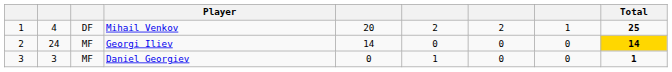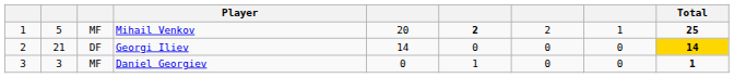Mihail Venkov | column 2: 4 -> 5
Mihail Venkov | column 3: DF -> MF
Mihail Venkov | column 6: normal -> bold
Georgi Iliev | column 2: 24 -> 21
Georgi Iliev | column 3: MF -> DF
